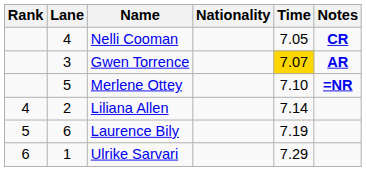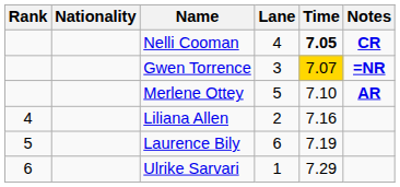columns swapped: Lane <-> Nationality
Nelli Cooman | Time: normal -> bold
Gwen Torrence | Notes: AR -> =NR
Merlene Ottey | Notes: =NR -> AR
Liliana Allen | Time: 7.14 -> 7.16
